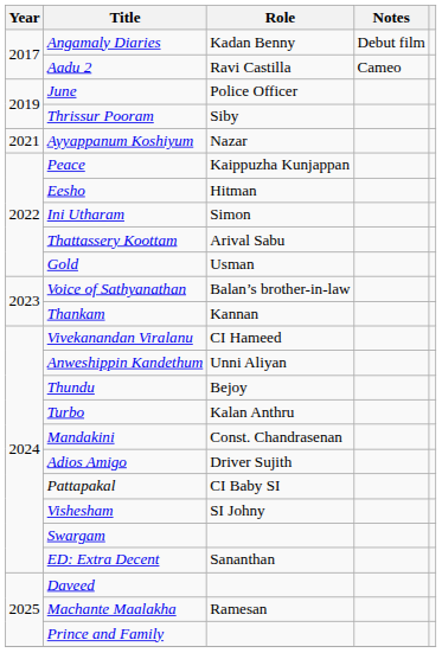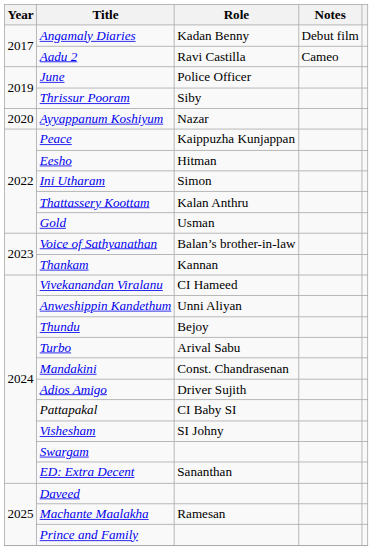Ayyappanum Koshiyum | Year: 2021 -> 2020
Thattassery Koottam | Role: Arival Sabu -> Kalan Anthru
Turbo | Role: Kalan Anthru -> Arival Sabu
